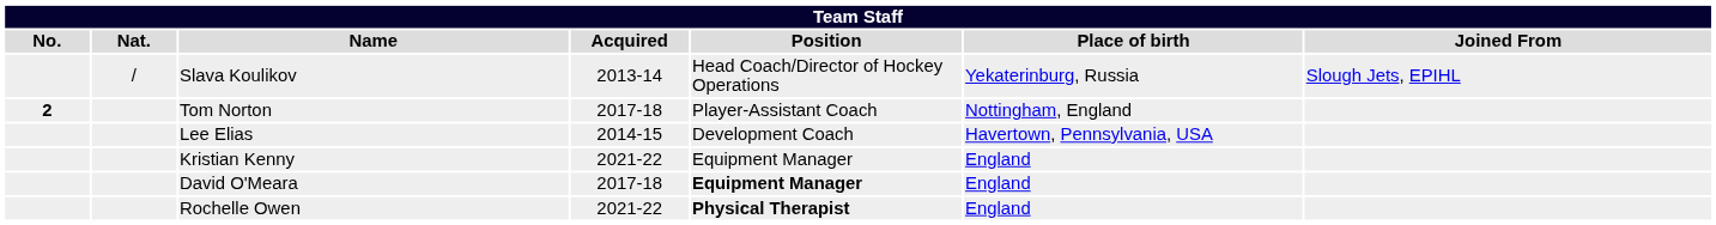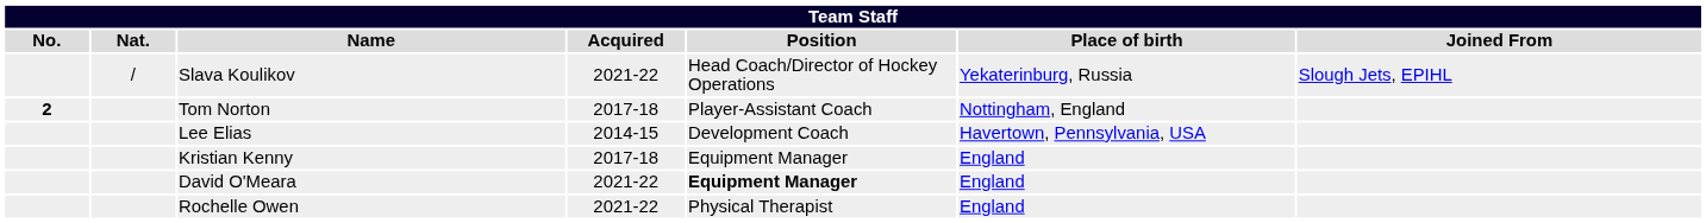Slava Koulikov | Acquired: 2013-14 -> 2021-22
Kristian Kenny | Acquired: 2021-22 -> 2017-18
David O'Meara | Acquired: 2017-18 -> 2021-22
Rochelle Owen | Position: bold -> normal
